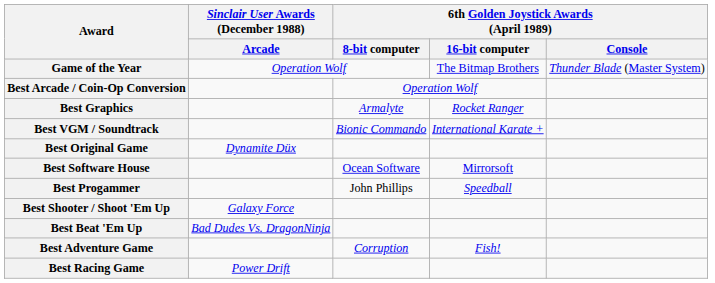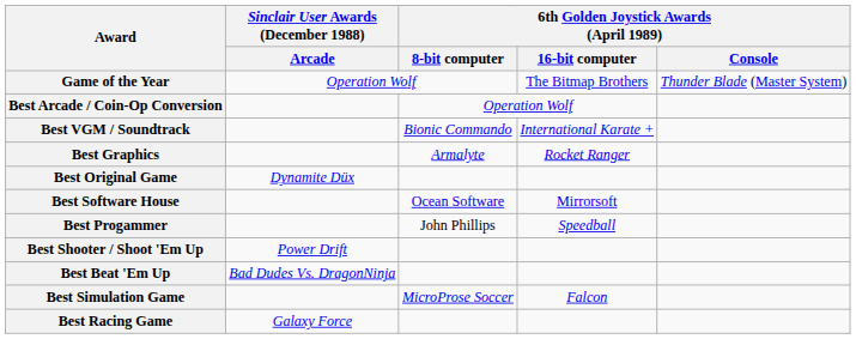rows swapped: Best Graphics <-> Best VGM / Soundtrack
Best Shooter / Shoot 'Em Up | Sinclair User Awards (December 1988) / Arcade: Galaxy Force -> Power Drift
- row: Best Adventure Game | Corruption | Fish!
+ row: Best Simulation Game | MicroProse Soccer | Falcon
Best Racing Game | Sinclair User Awards (December 1988) / Arcade: Power Drift -> Galaxy Force
